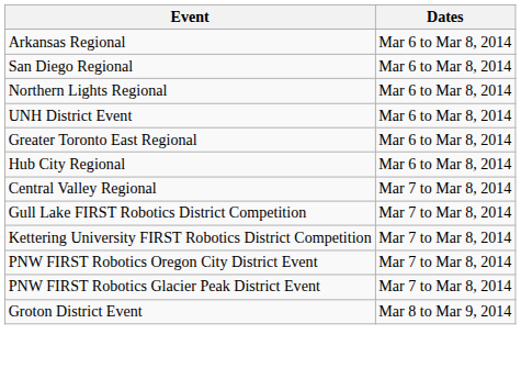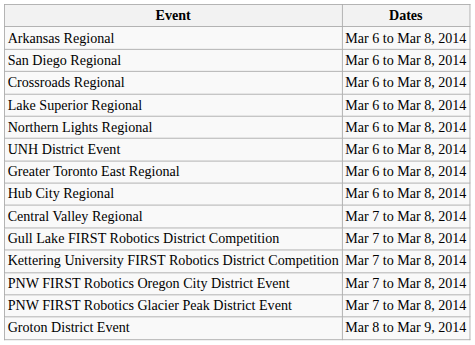+ row: Crossroads Regional | Mar 6 to Mar 8, 2014
+ row: Lake Superior Regional | Mar 6 to Mar 8, 2014
